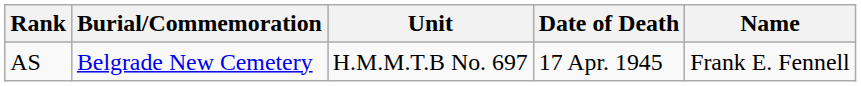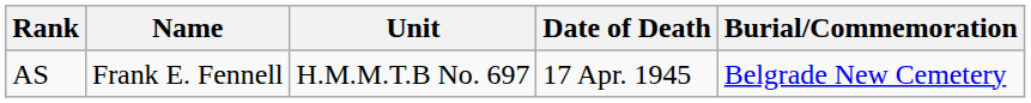columns swapped: Name <-> Burial/Commemoration
